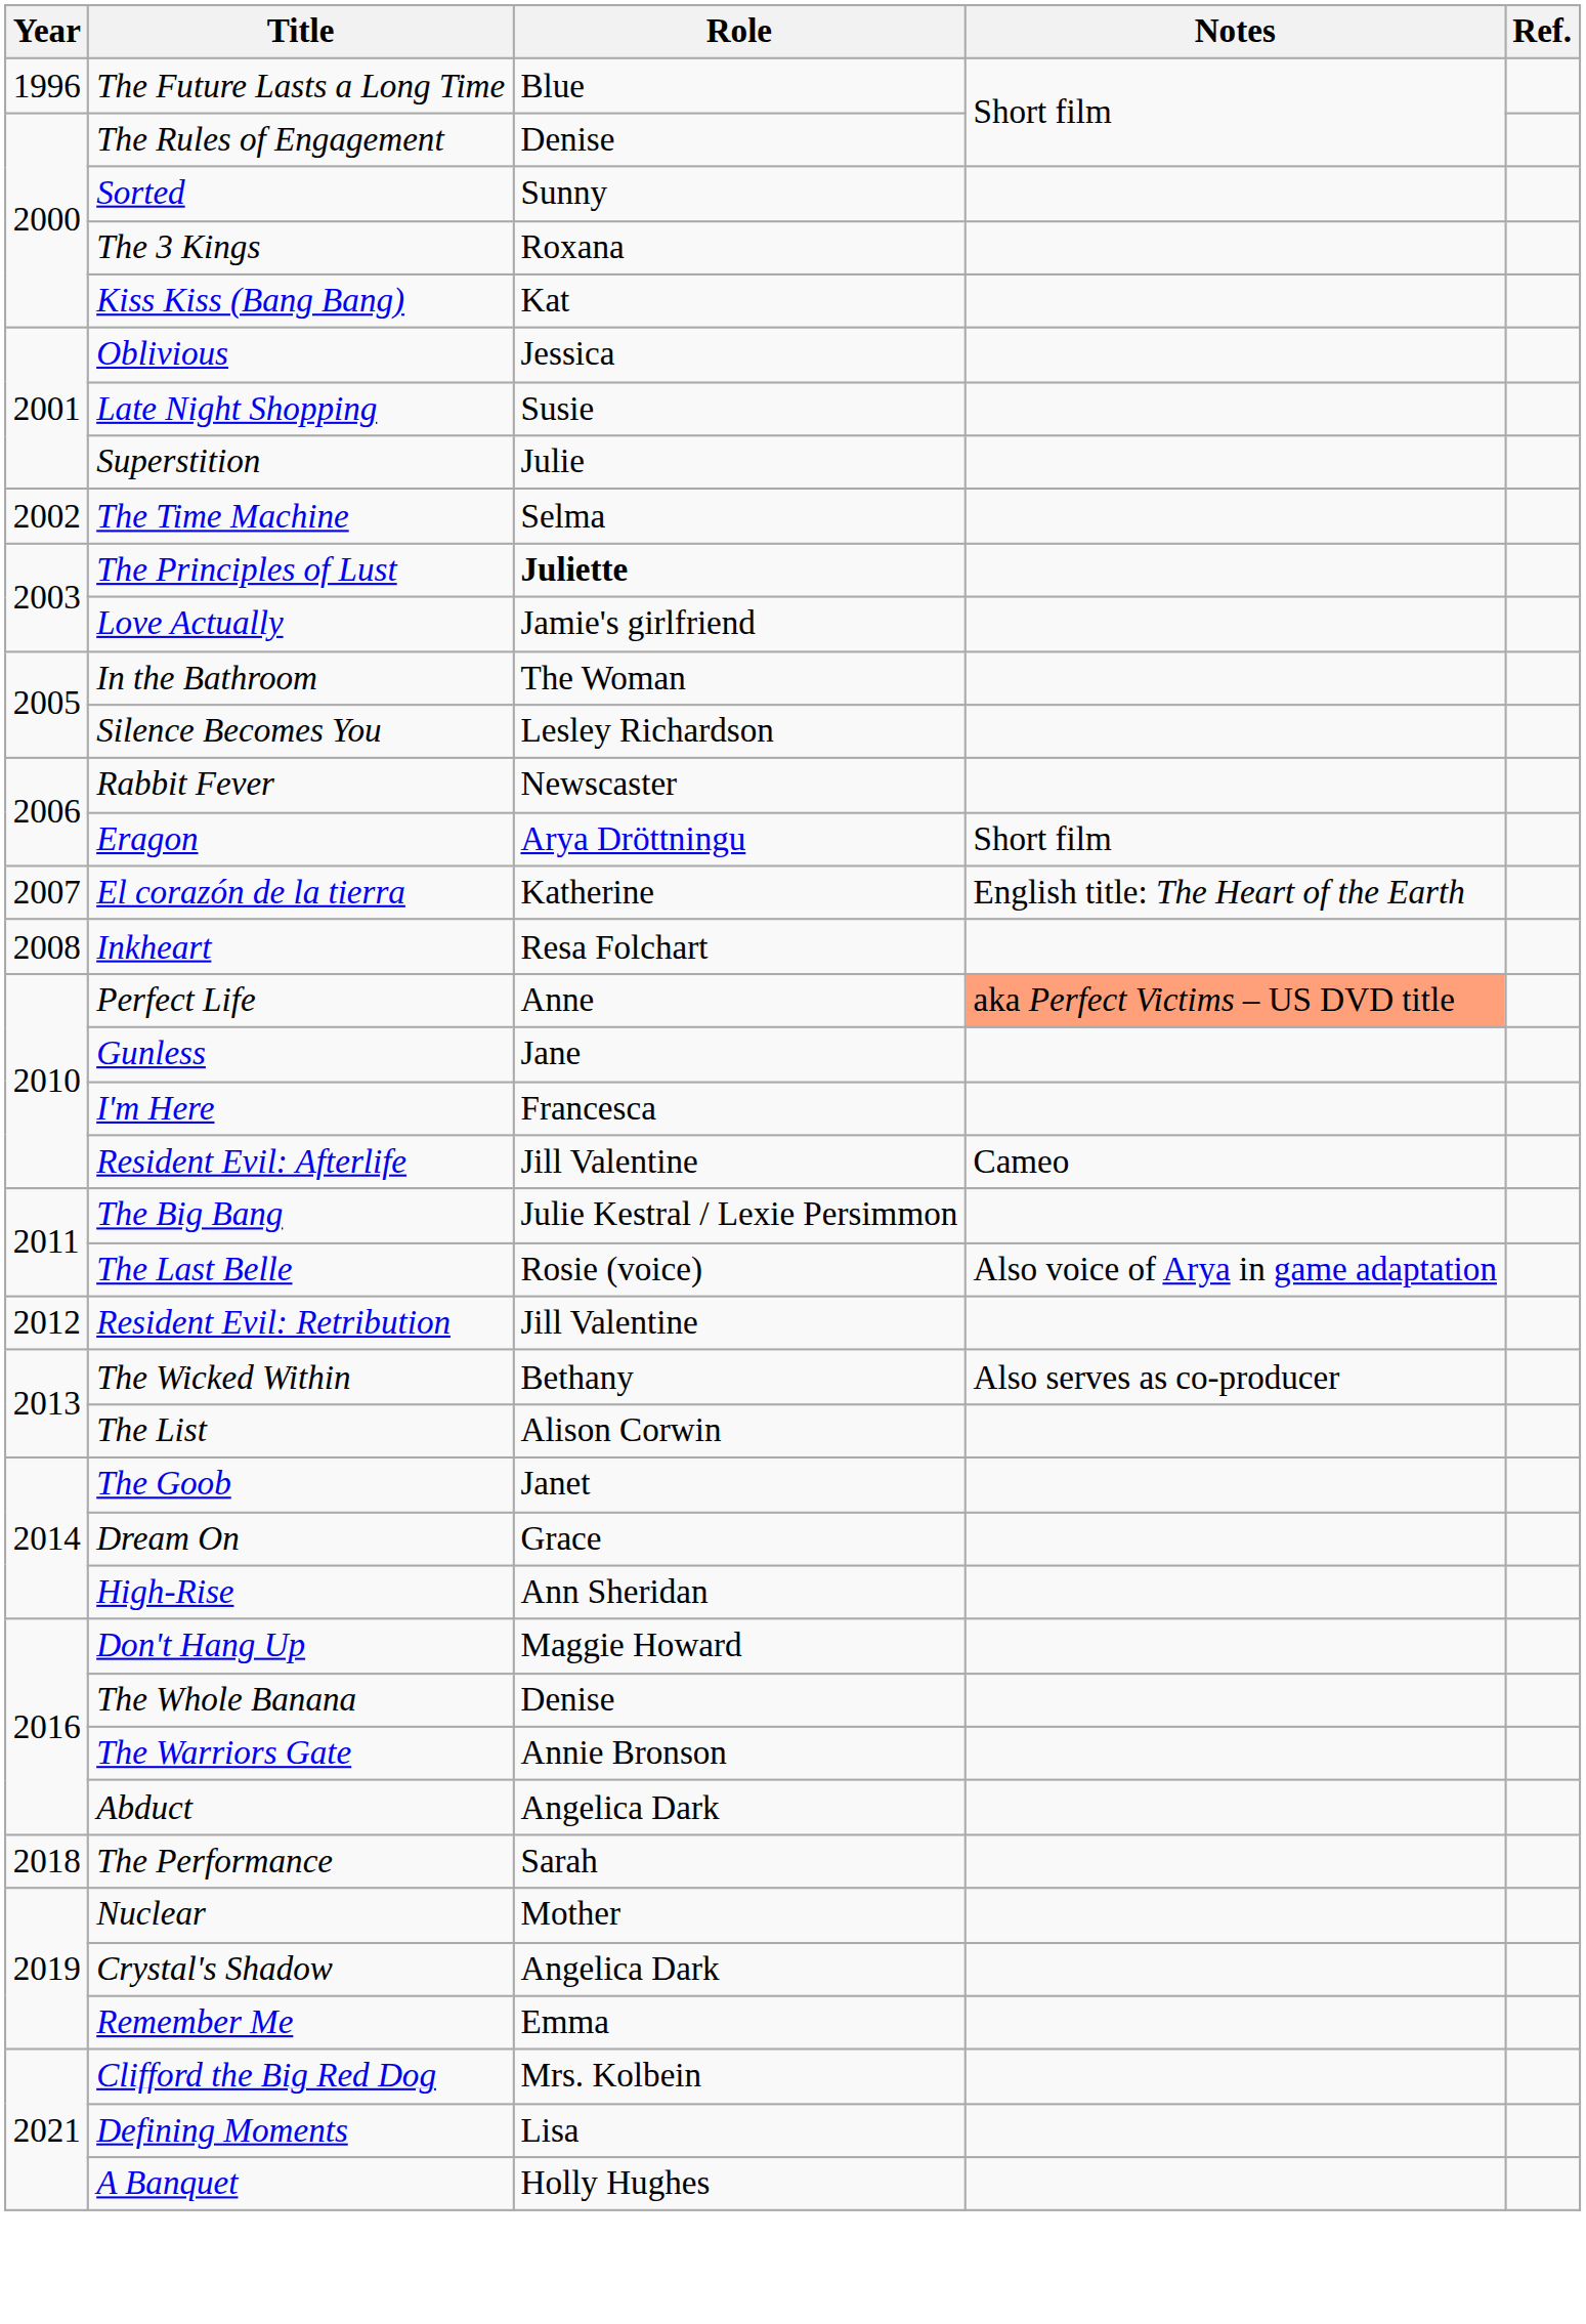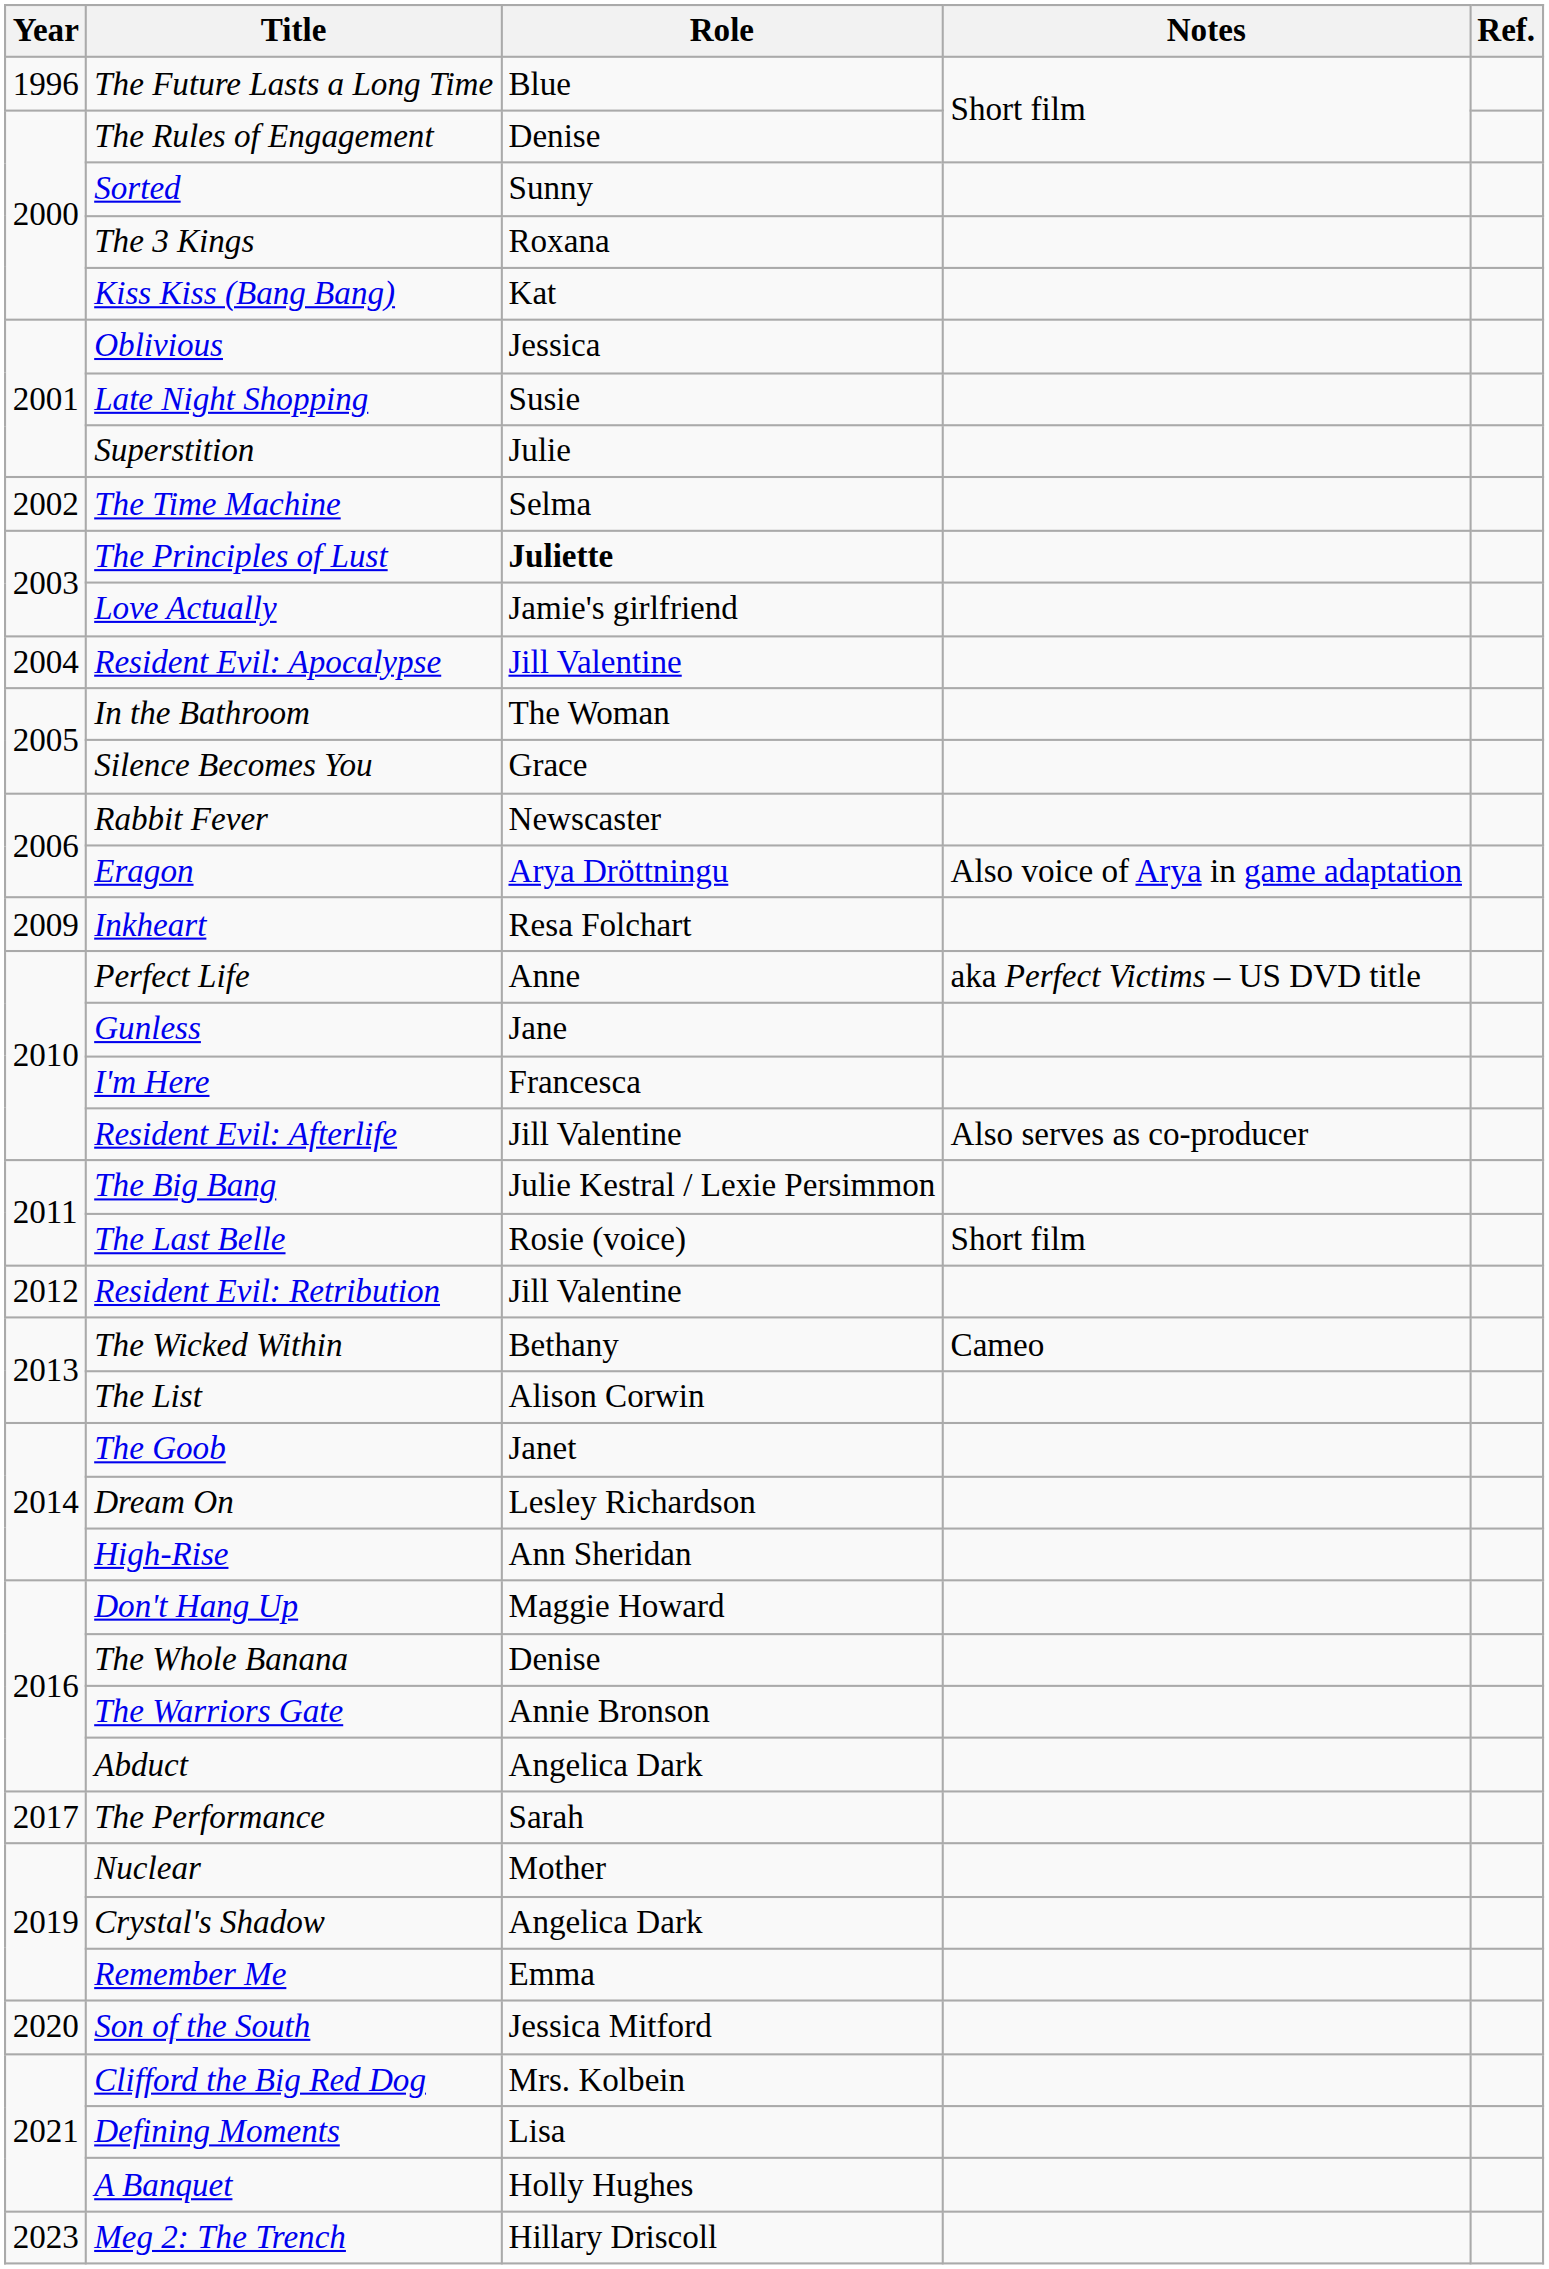+ row: 2004 | Resident Evil: Apocalypse | Jill Valentine
Silence Becomes You | Role: Lesley Richardson -> Grace
Eragon | Notes: Short film -> Also voice of Arya in game adaptation
- row: 2007 | El corazón de la tierra | Katherine | English title: The Heart of the Earth
Inkheart | Year: 2008 -> 2009
Perfect Life | Notes: lightsalmon background -> no background
Resident Evil: Afterlife | Notes: Cameo -> Also serves as co-producer
The Last Belle | Notes: Also voice of Arya in game adaptation -> Short film
The Wicked Within | Notes: Also serves as co-producer -> Cameo
Dream On | Role: Grace -> Lesley Richardson
The Performance | Year: 2018 -> 2017
+ row: 2020 | Son of the South | Jessica Mitford
+ row: 2023 | Meg 2: The Trench | Hillary Driscoll
